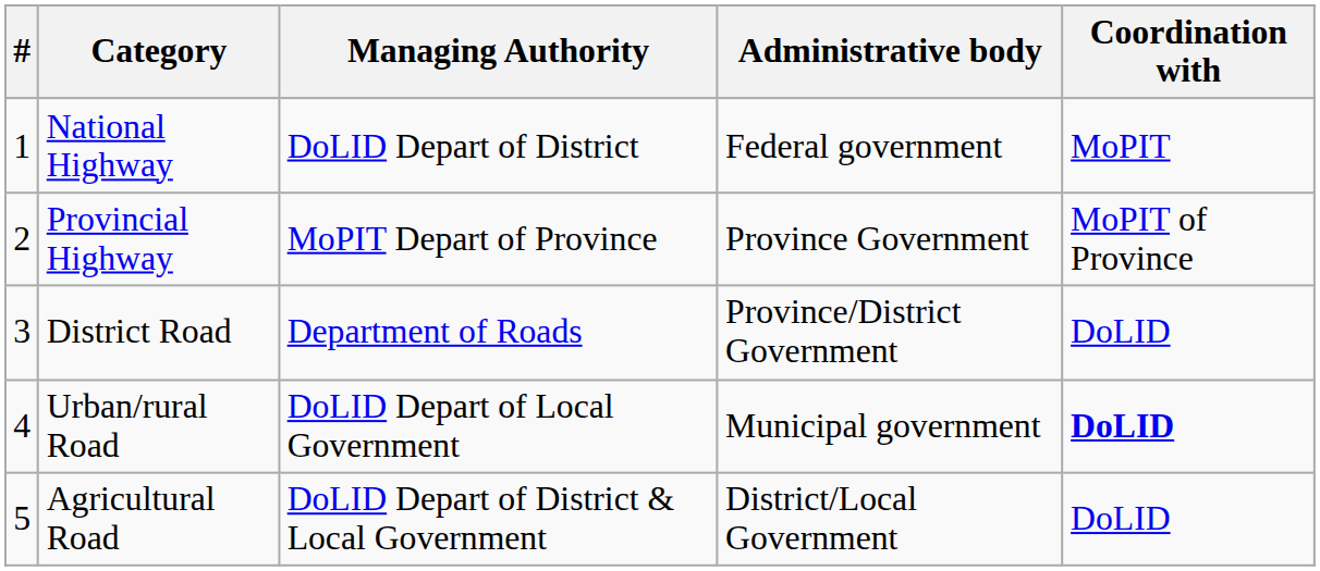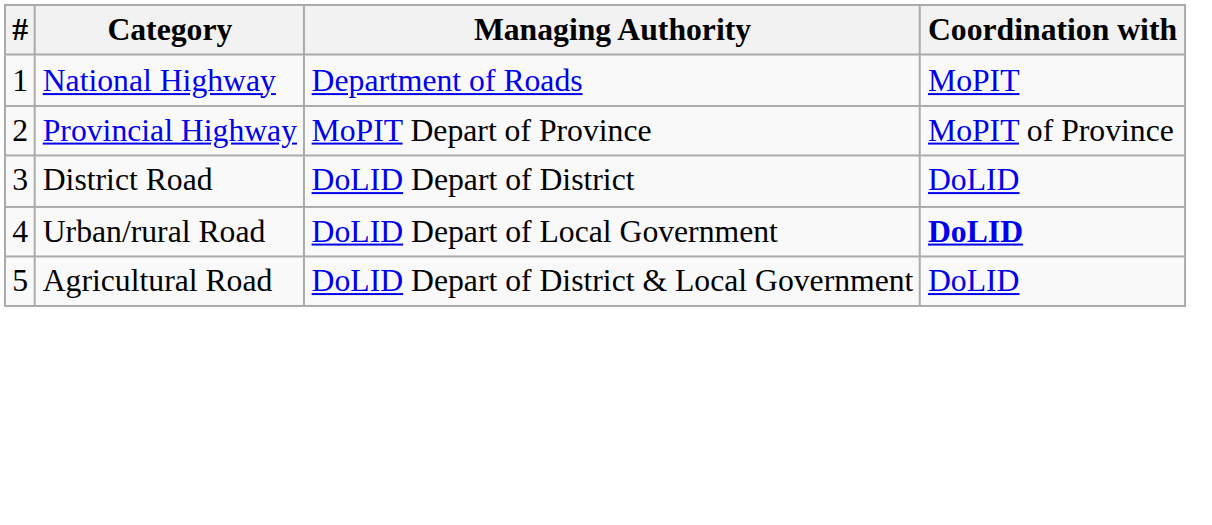- column: Administrative body | Federal government | Province Government | Province/District Government | Municipal government | District/Local Government
National Highway | Managing Authority: DoLID Depart of District -> Department of Roads
District Road | Managing Authority: Department of Roads -> DoLID Depart of District
